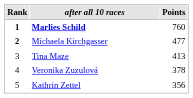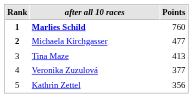Veronika Zuzulová | Points: 378 -> 377
